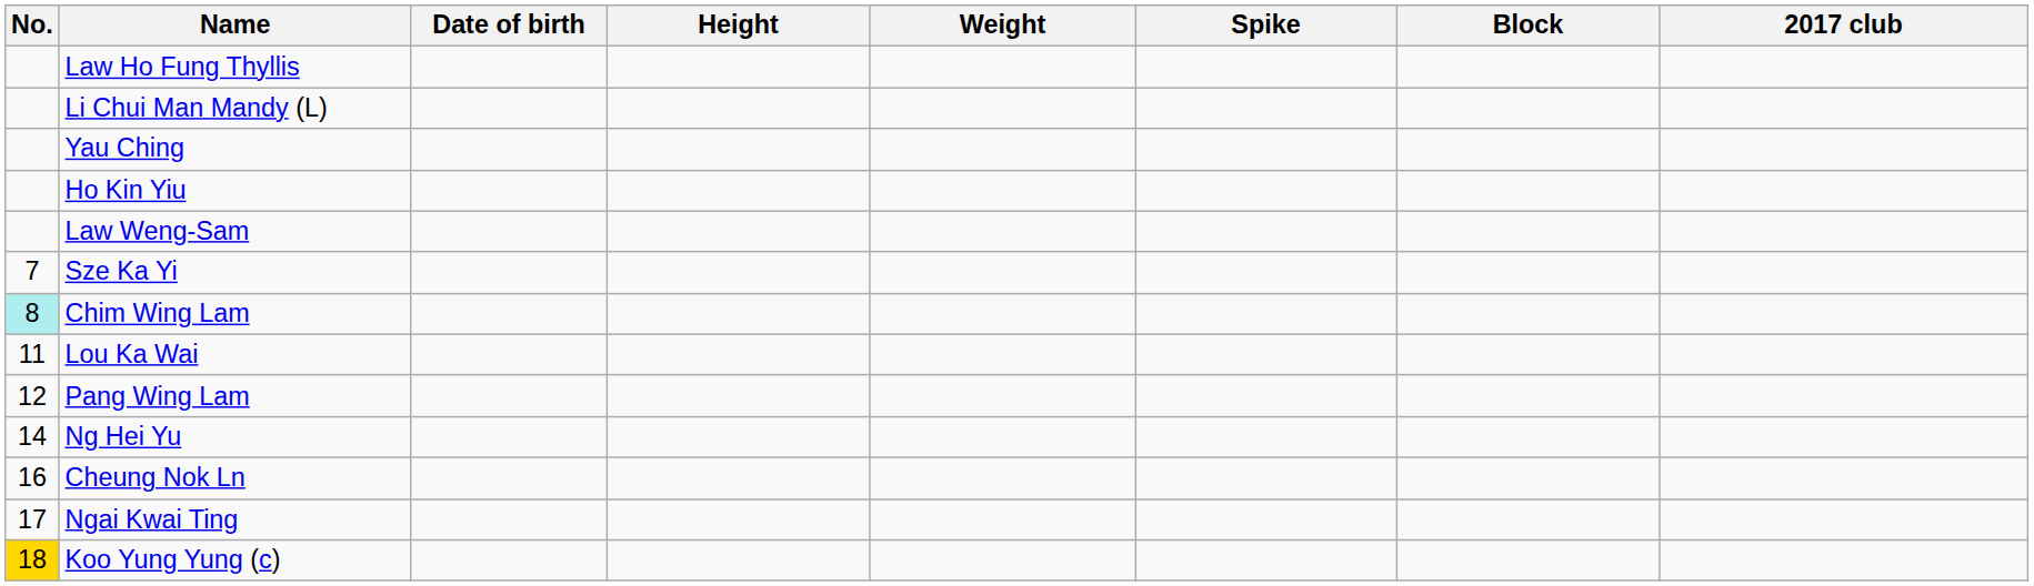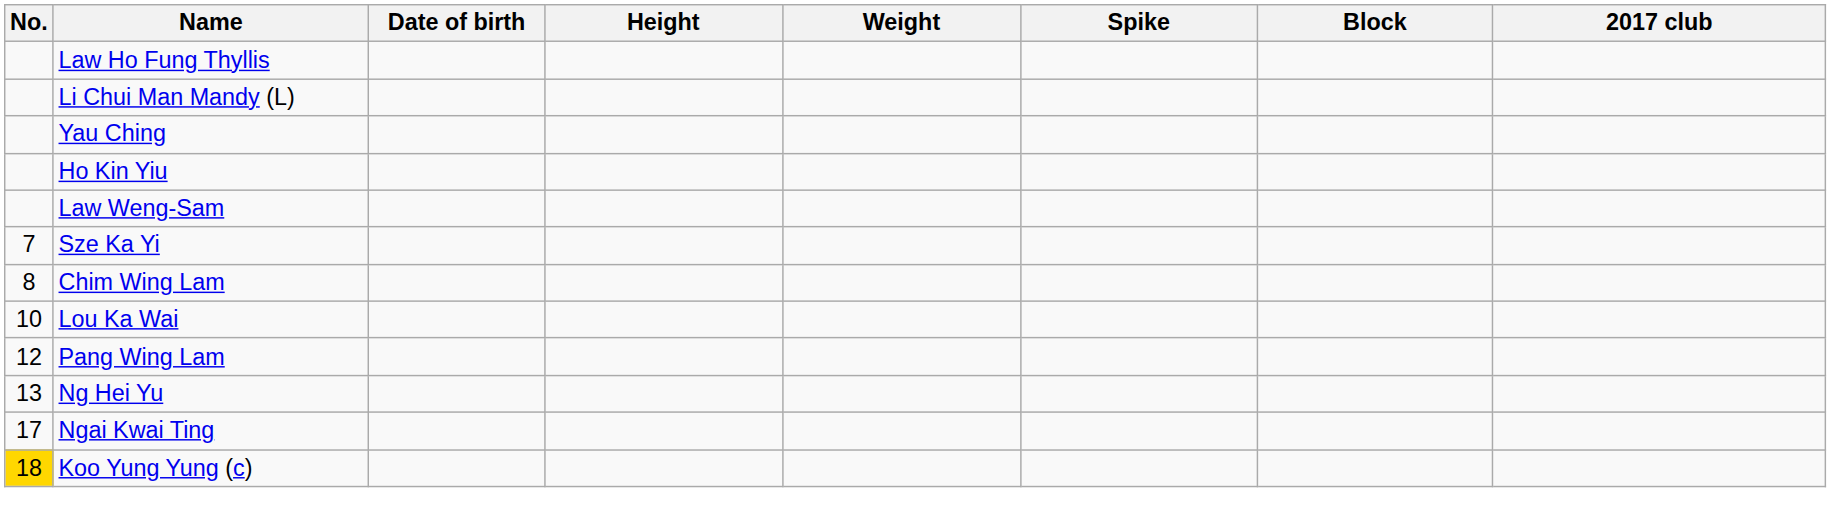Chim Wing Lam | No.: paleturquoise background -> no background
Lou Ka Wai | No.: 11 -> 10
Ng Hei Yu | No.: 14 -> 13
- row: 16 | Cheung Nok Ln
